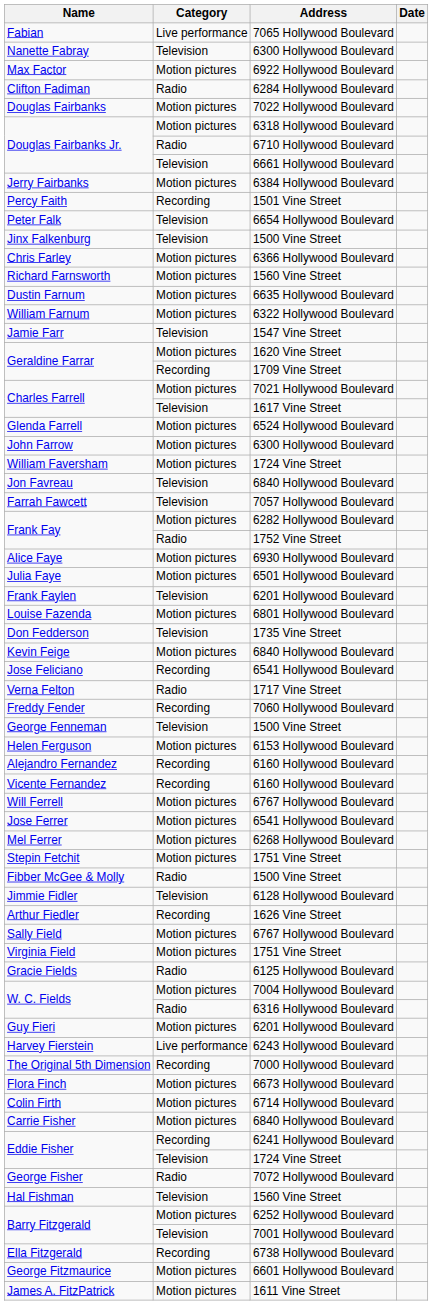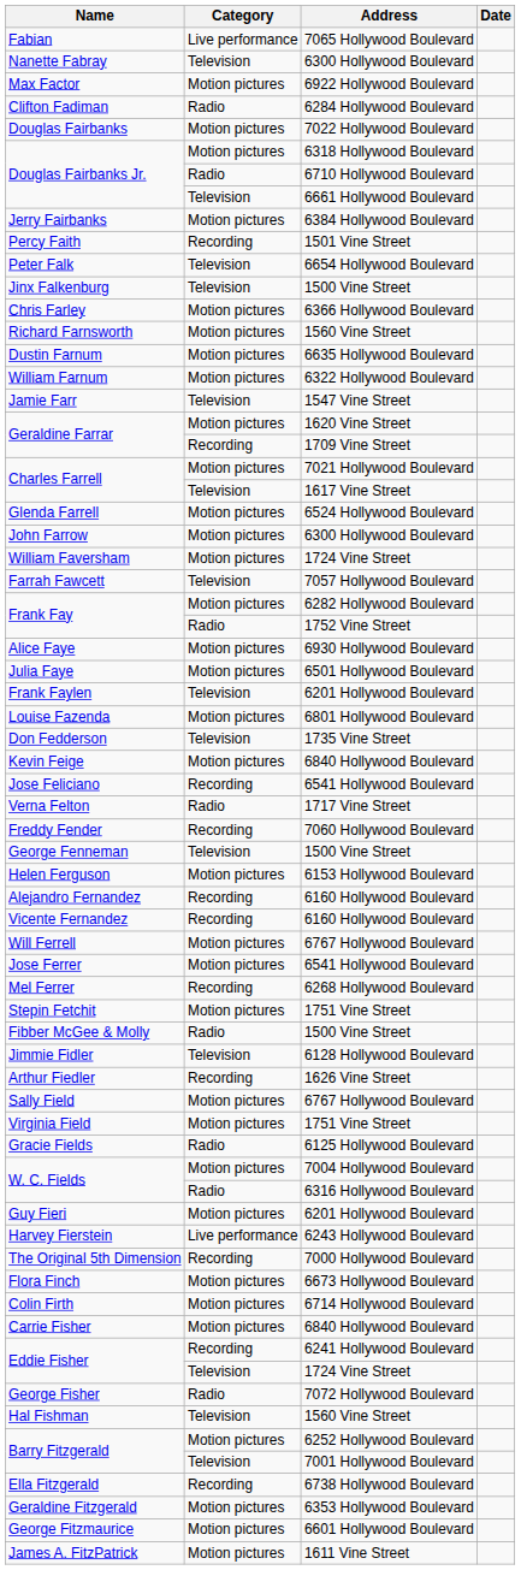- row: Jon Favreau | Television | 6840 Hollywood Boulevard
Mel Ferrer | Category: Motion pictures -> Recording
+ row: Geraldine Fitzgerald | Motion pictures | 6353 Hollywood Boulevard
